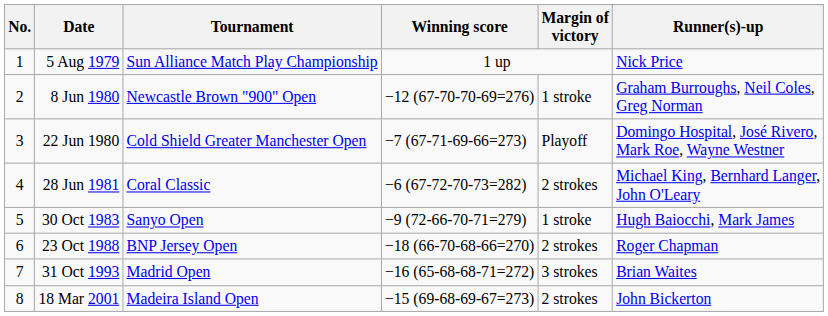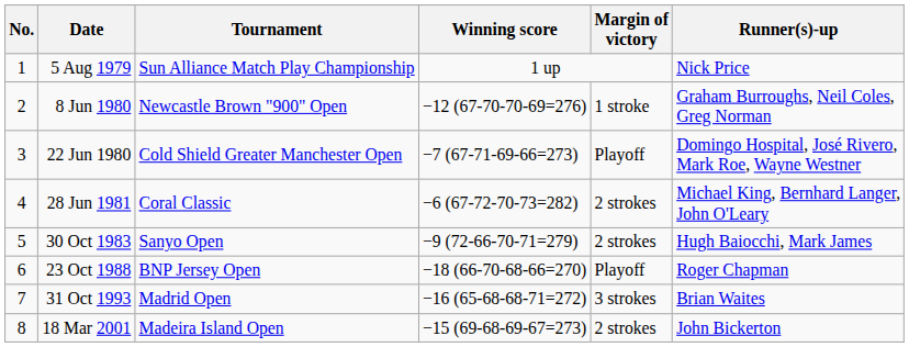30 Oct 1983 | Margin of victory: 1 stroke -> 2 strokes
23 Oct 1988 | Margin of victory: 2 strokes -> Playoff
